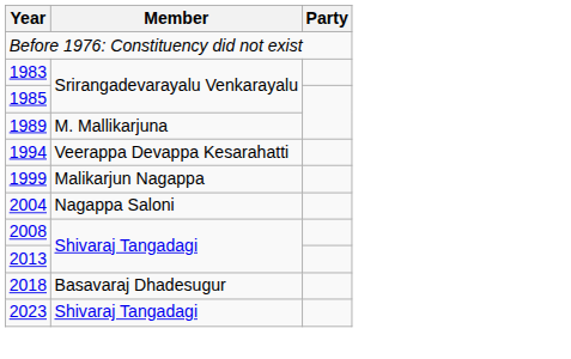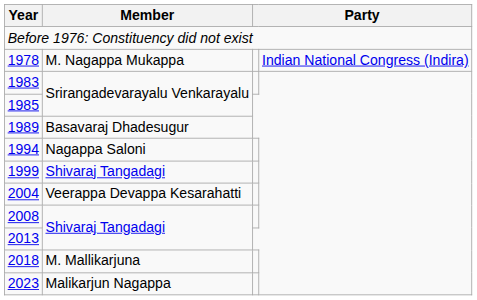+ row: 1978 | M. Nagappa Mukappa | Indian National Congress (Indira)
1989 | Member: M. Mallikarjuna -> Basavaraj Dhadesugur
1994 | Member: Veerappa Devappa Kesarahatti -> Nagappa Saloni
1999 | Member: Malikarjun Nagappa -> Shivaraj Tangadagi
2004 | Member: Nagappa Saloni -> Veerappa Devappa Kesarahatti
2018 | Member: Basavaraj Dhadesugur -> M. Mallikarjuna
2023 | Member: Shivaraj Tangadagi -> Malikarjun Nagappa
